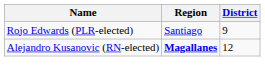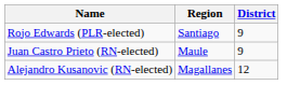+ row: Juan Castro Prieto (RN-elected) | Maule | 9
Alejandro Kusanovic (RN-elected) | Region: bold -> normal
